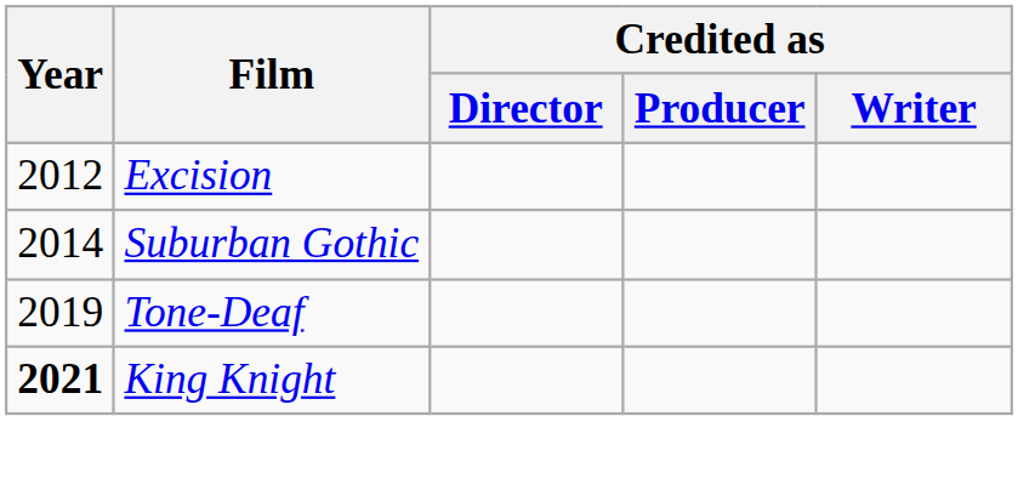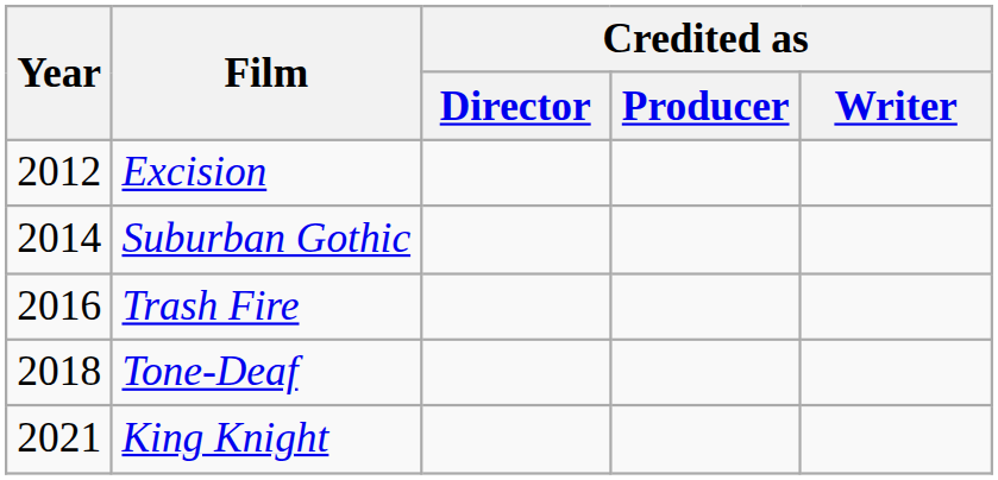+ row: 2016 | Trash Fire
Tone-Deaf | Year: 2019 -> 2018
King Knight | Year: bold -> normal
